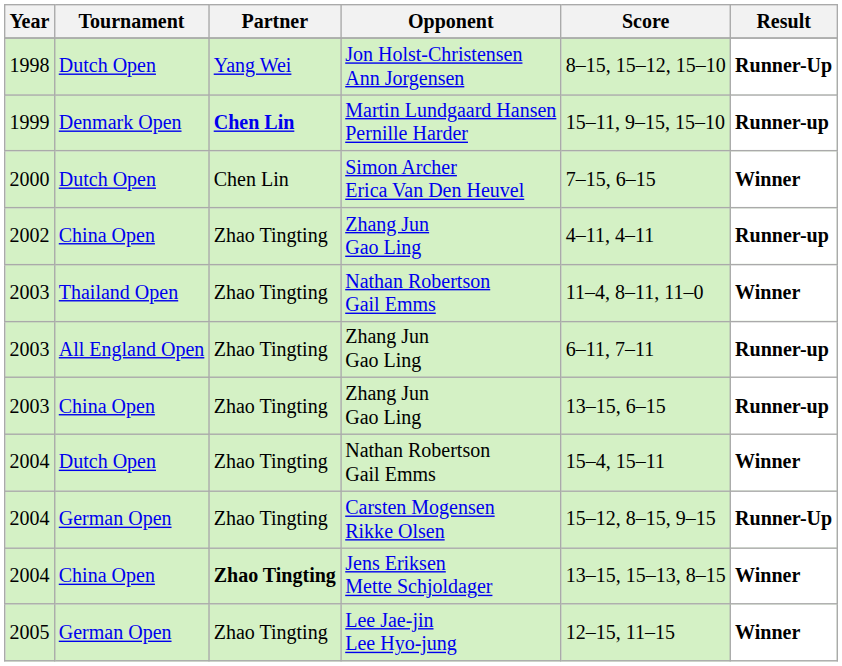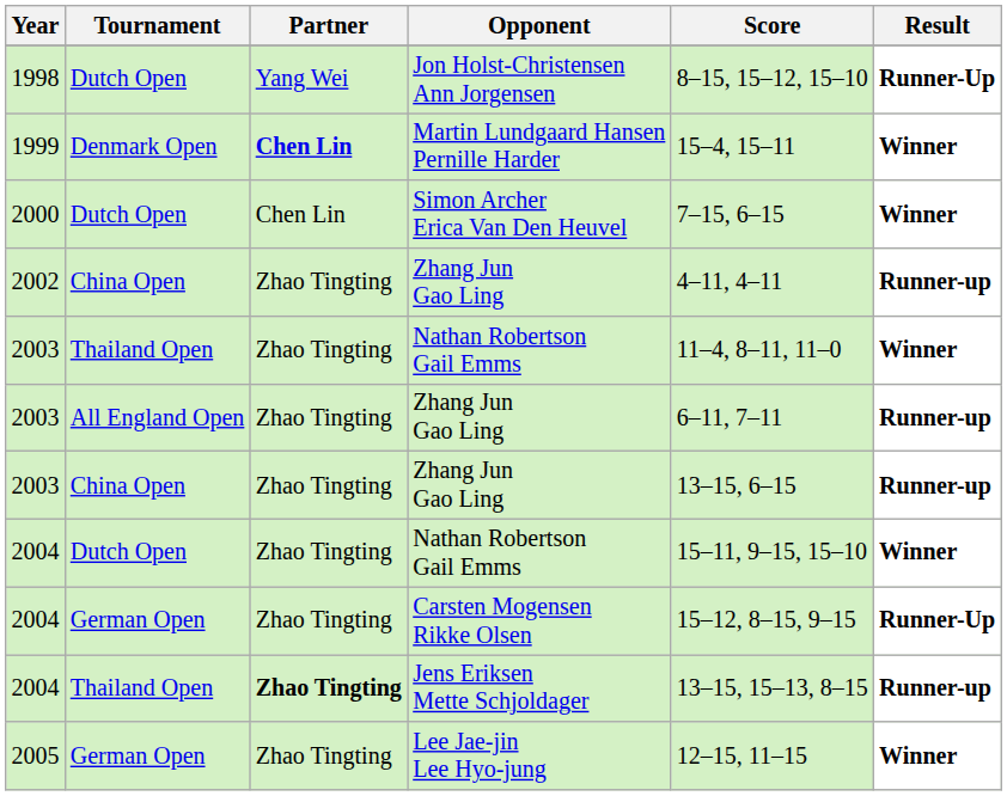Martin Lundgaard Hansen Pernille Harder | Score: 15–11, 9–15, 15–10 -> 15–4, 15–11
Martin Lundgaard Hansen Pernille Harder | Result: Runner-up -> Winner
2004 / Nathan Robertson Gail Emms | Score: 15–4, 15–11 -> 15–11, 9–15, 15–10
Jens Eriksen Mette Schjoldager | Tournament: China Open -> Thailand Open
Jens Eriksen Mette Schjoldager | Result: Winner -> Runner-up
